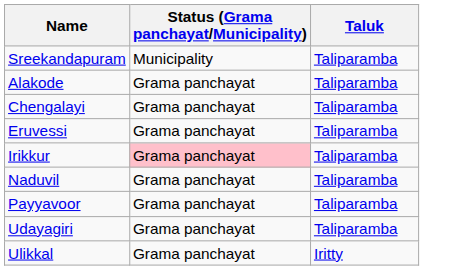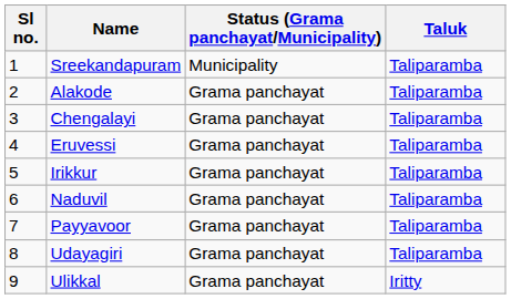+ column: Sl no. | 1 | 2 | 3 | 4 | 5 | 6 | 7 | 8 | 9
Irikkur | Status (Grama panchayat/Municipality): pink background -> no background
